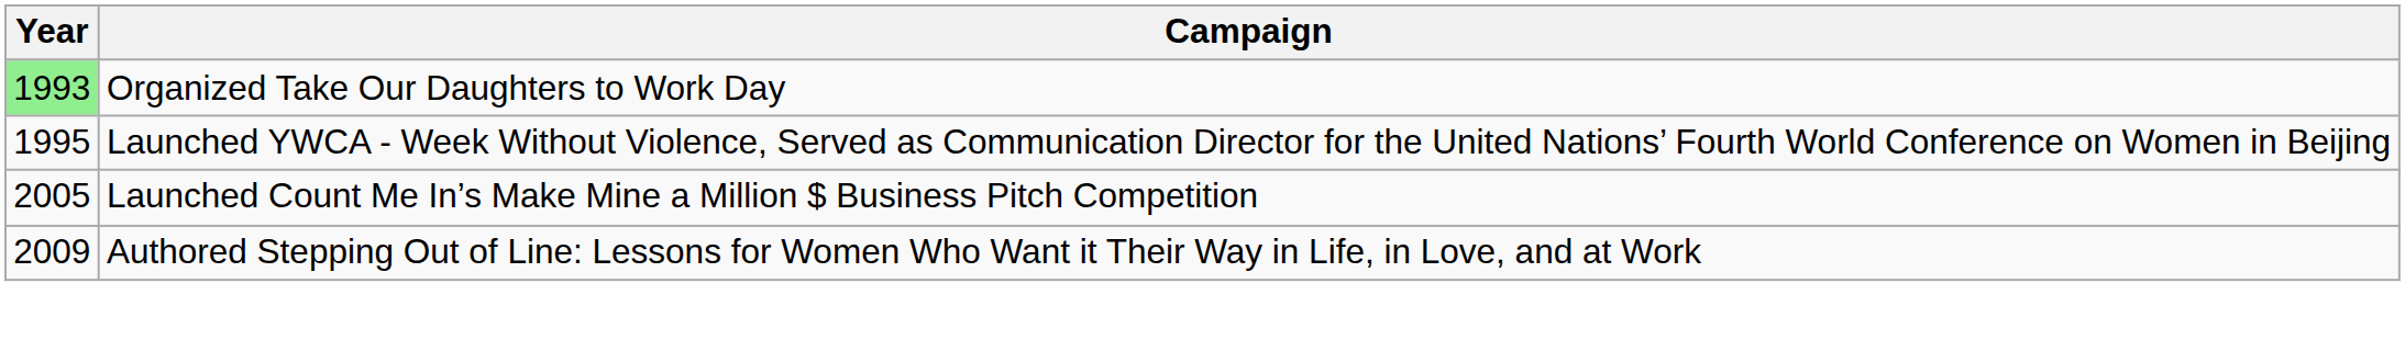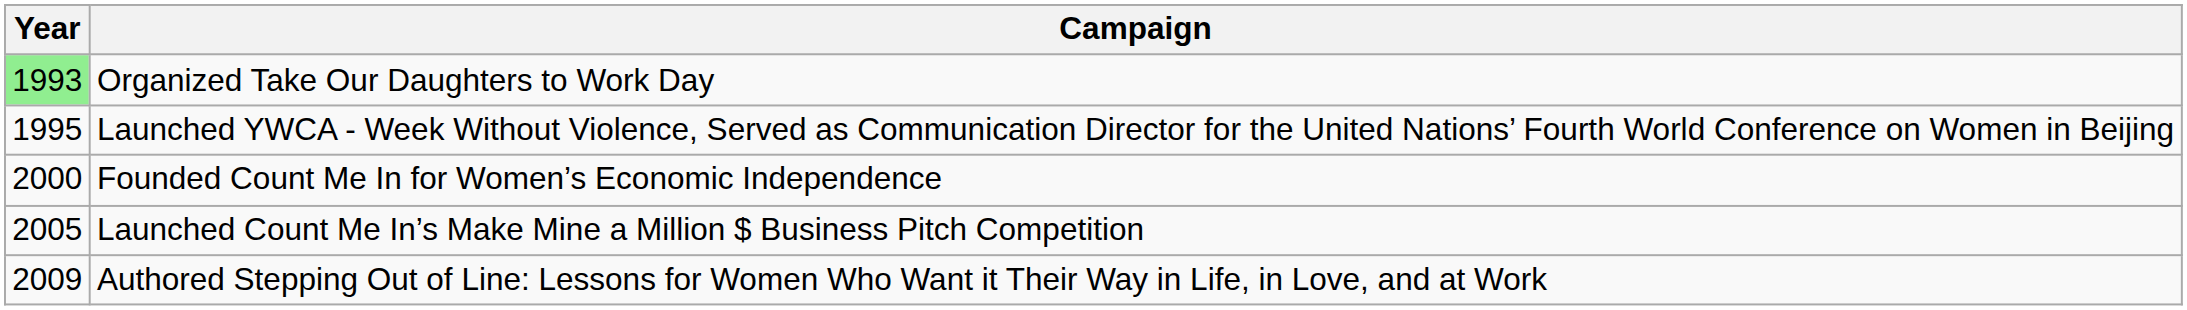+ row: 2000 | Founded Count Me In for Women’s Economic Independence
